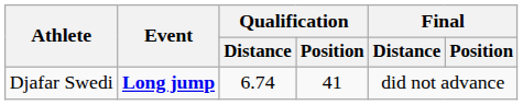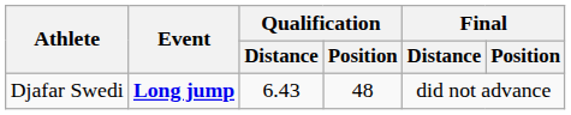Djafar Swedi | Qualification / Distance: 6.74 -> 6.43
Djafar Swedi | Qualification / Position: 41 -> 48
